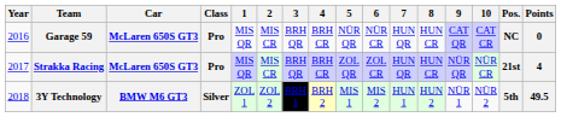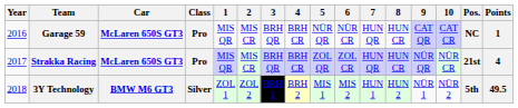Garage 59 | Points: 0 -> 1
